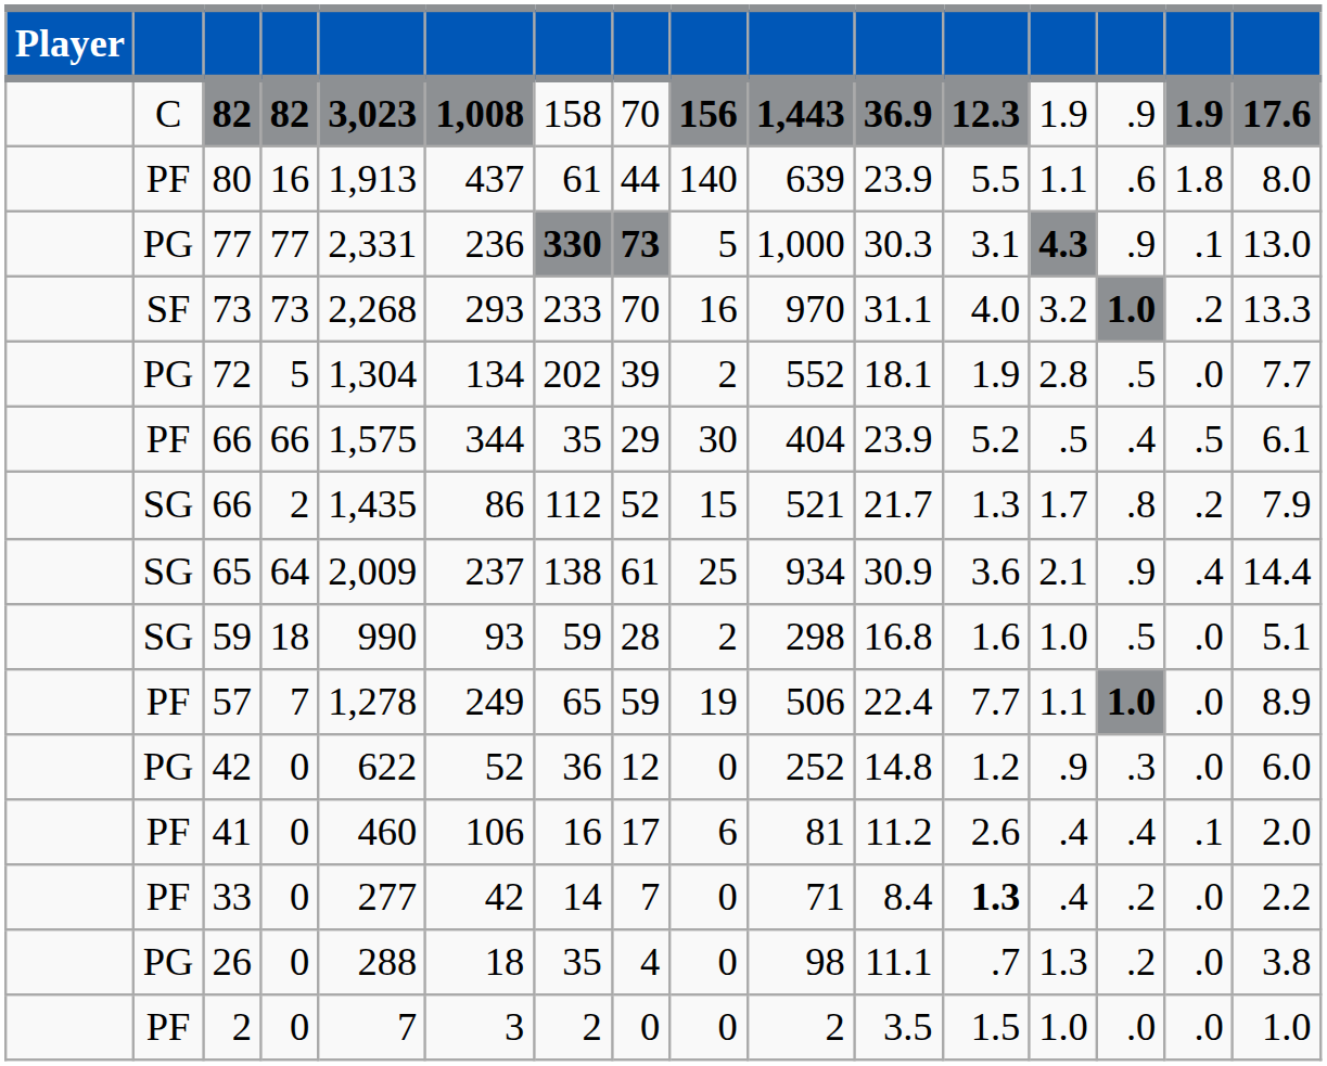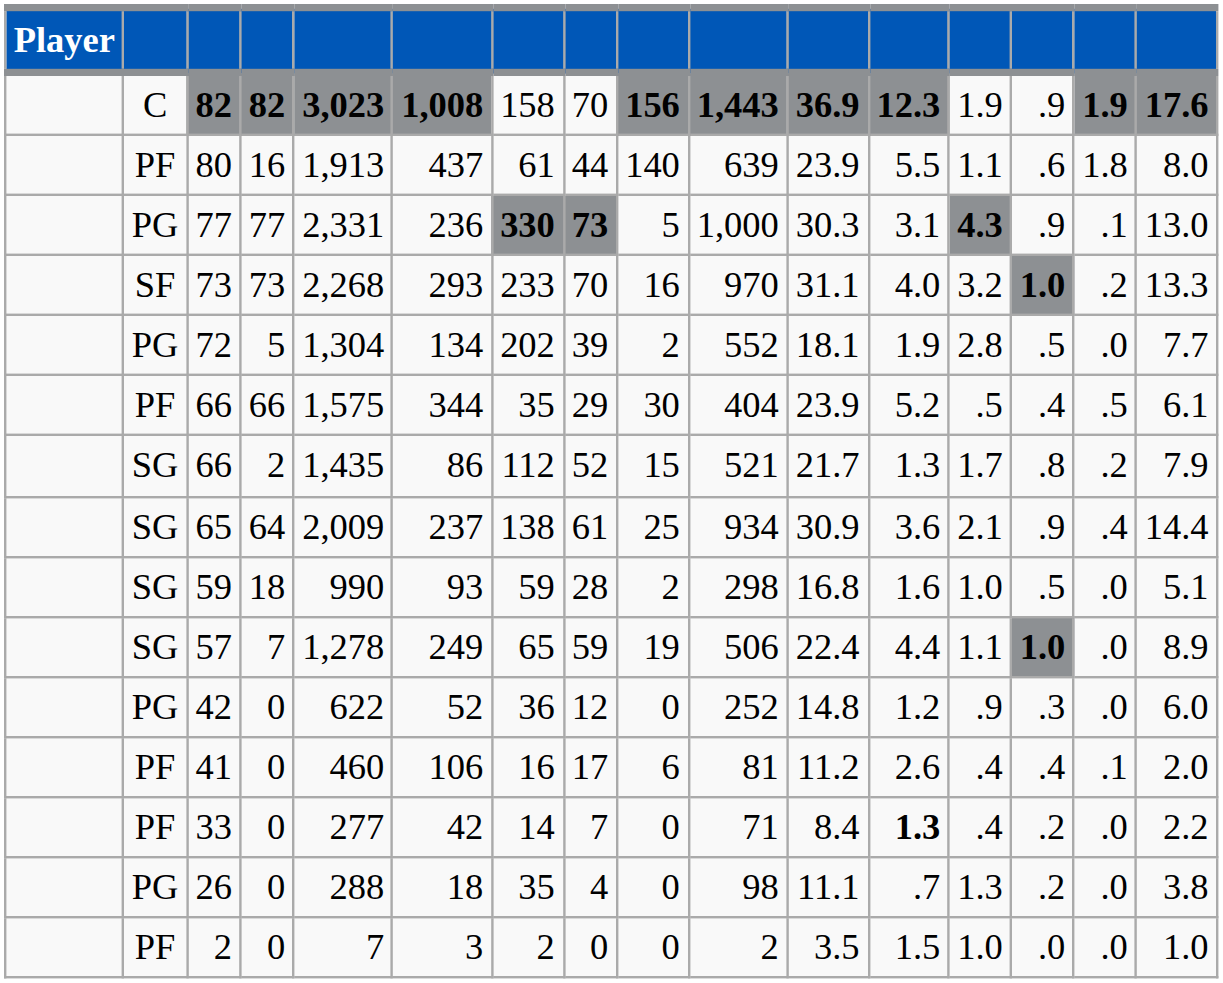57 | column 2: PF -> SG
57 | column 12: 7.7 -> 4.4
